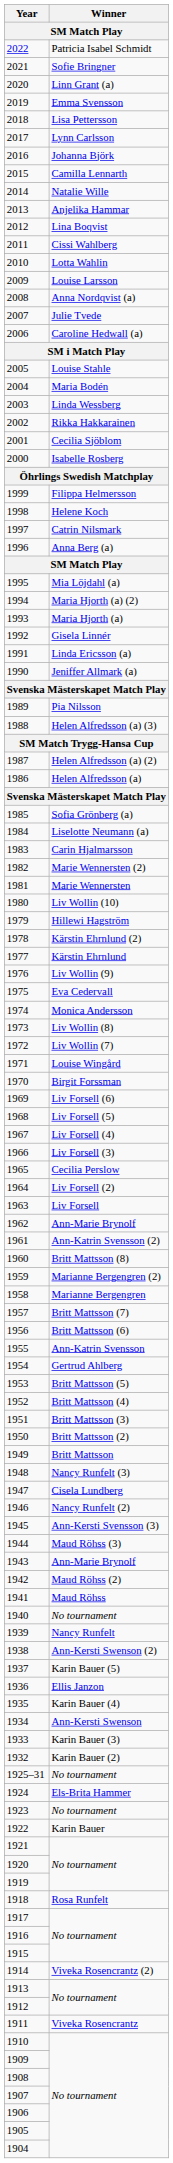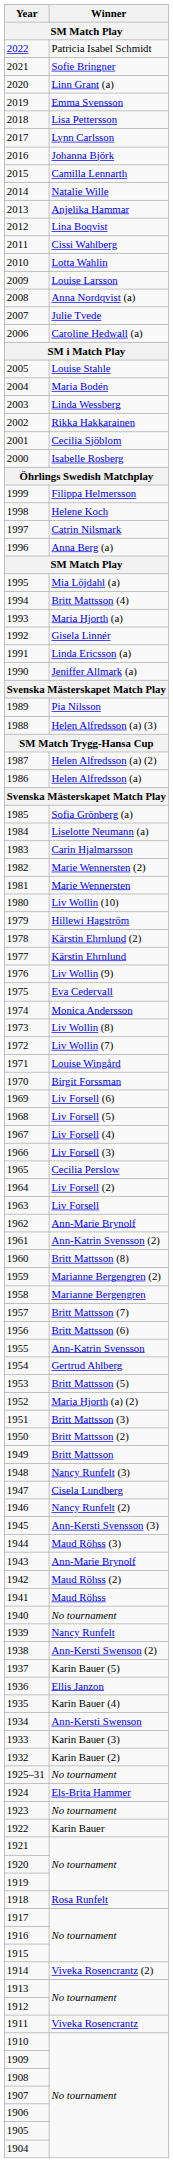1994 | Winner: Maria Hjorth (a) (2) -> Britt Mattsson (4)
1952 | Winner: Britt Mattsson (4) -> Maria Hjorth (a) (2)
